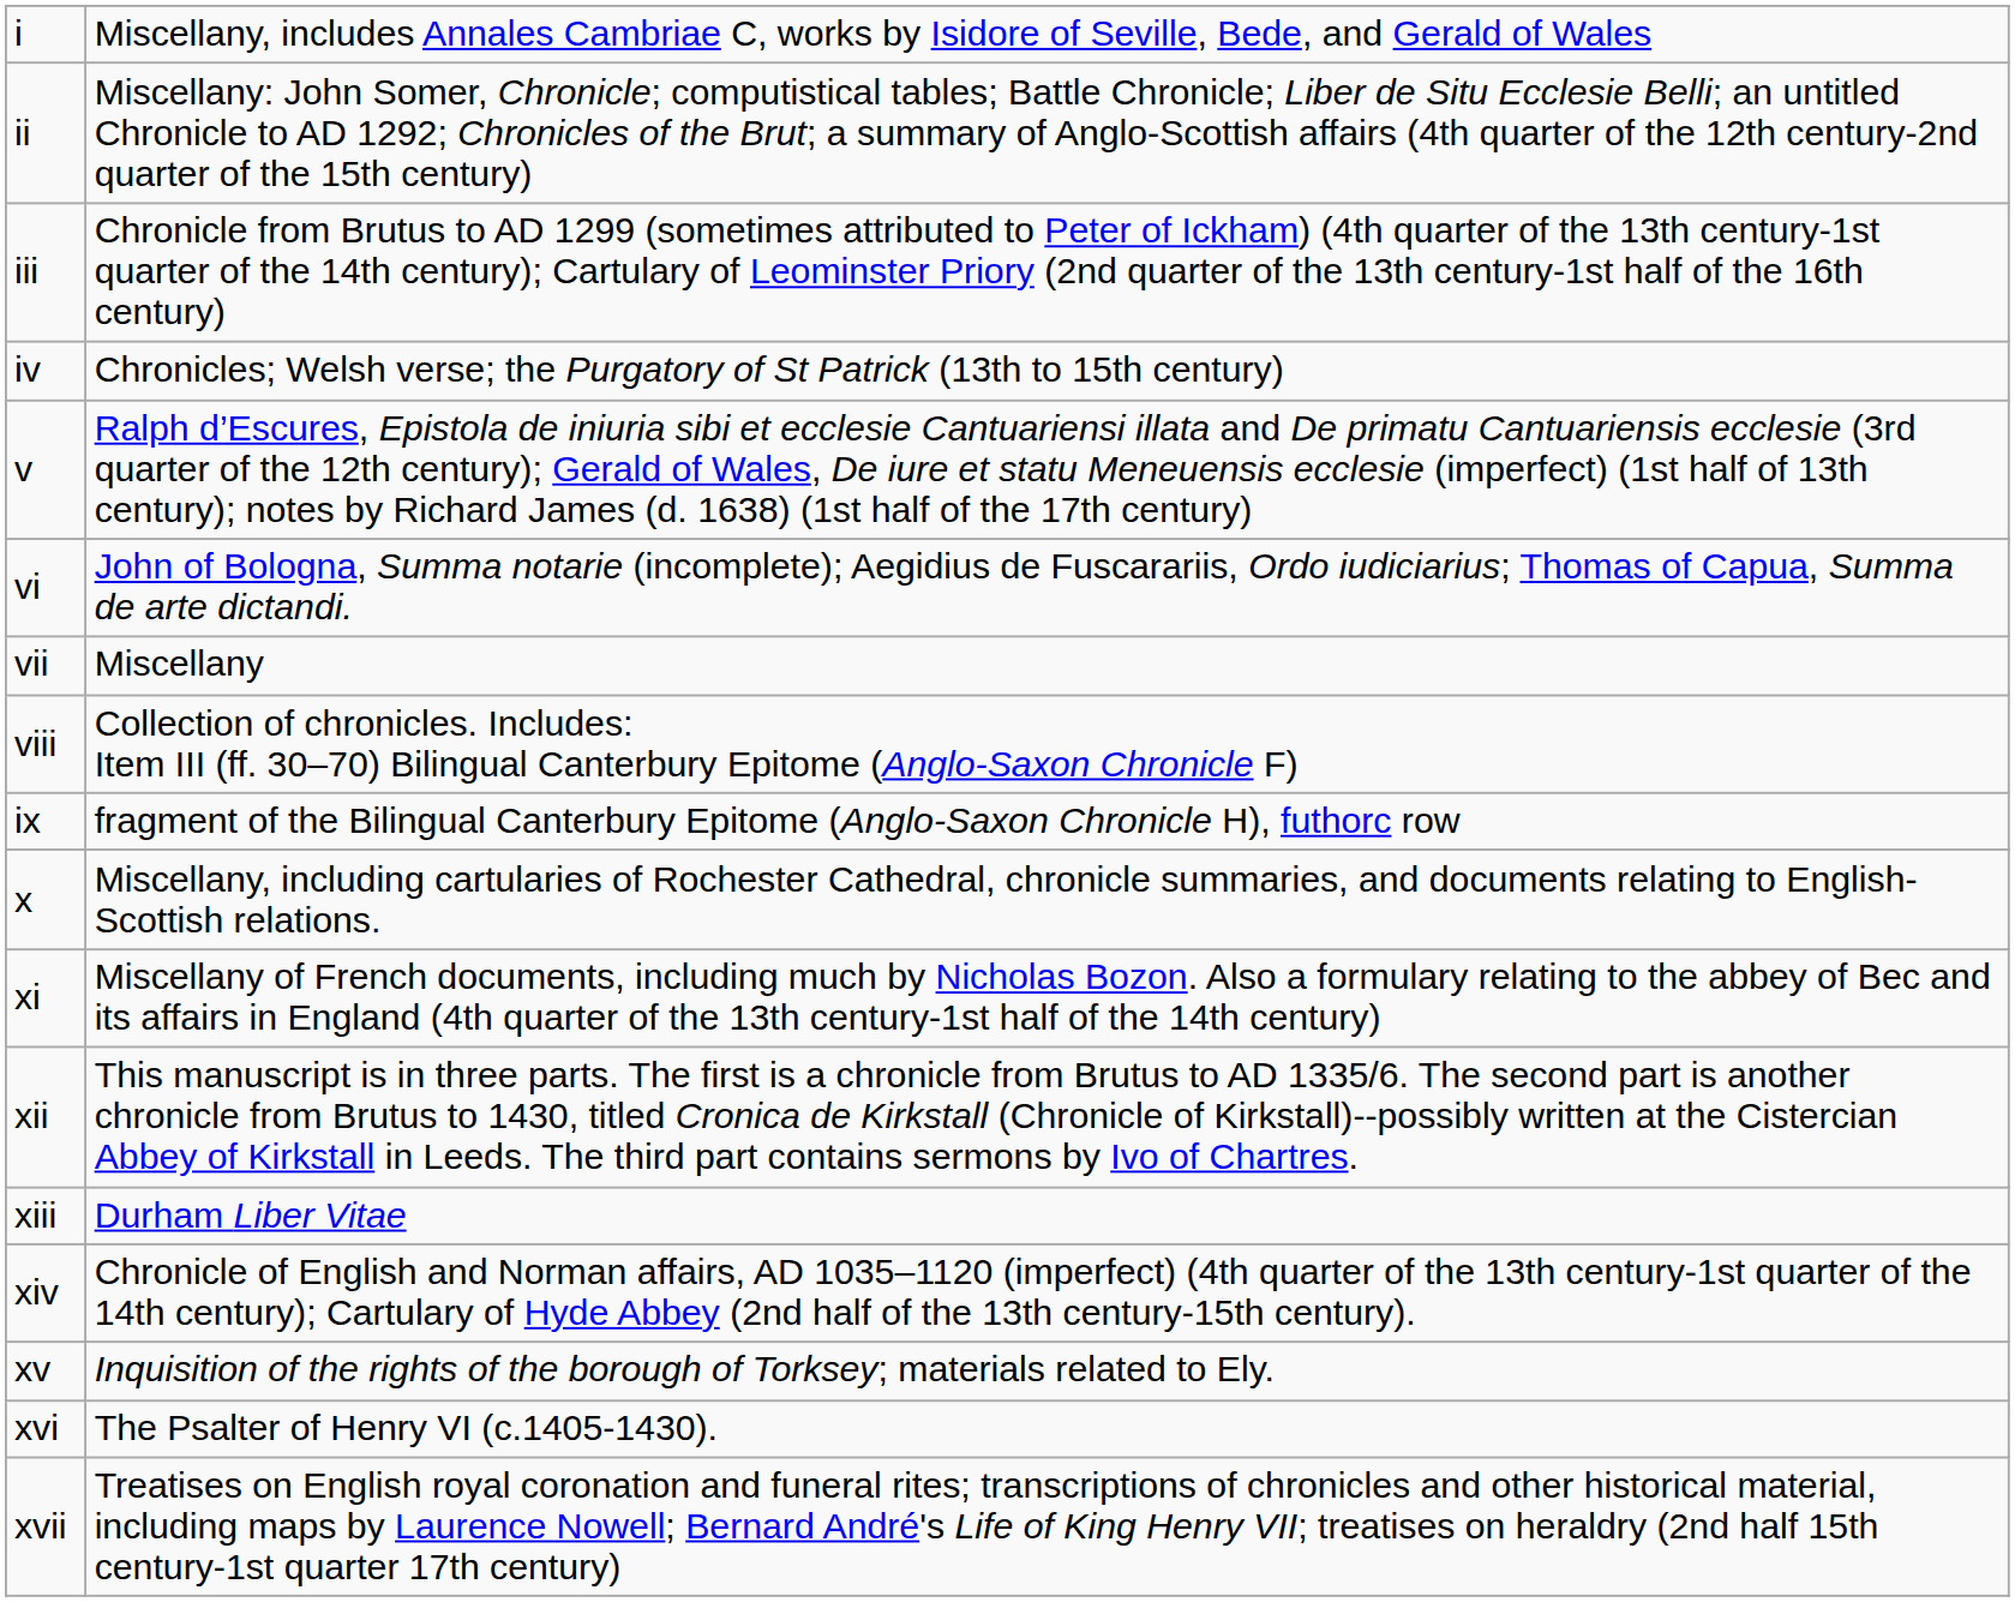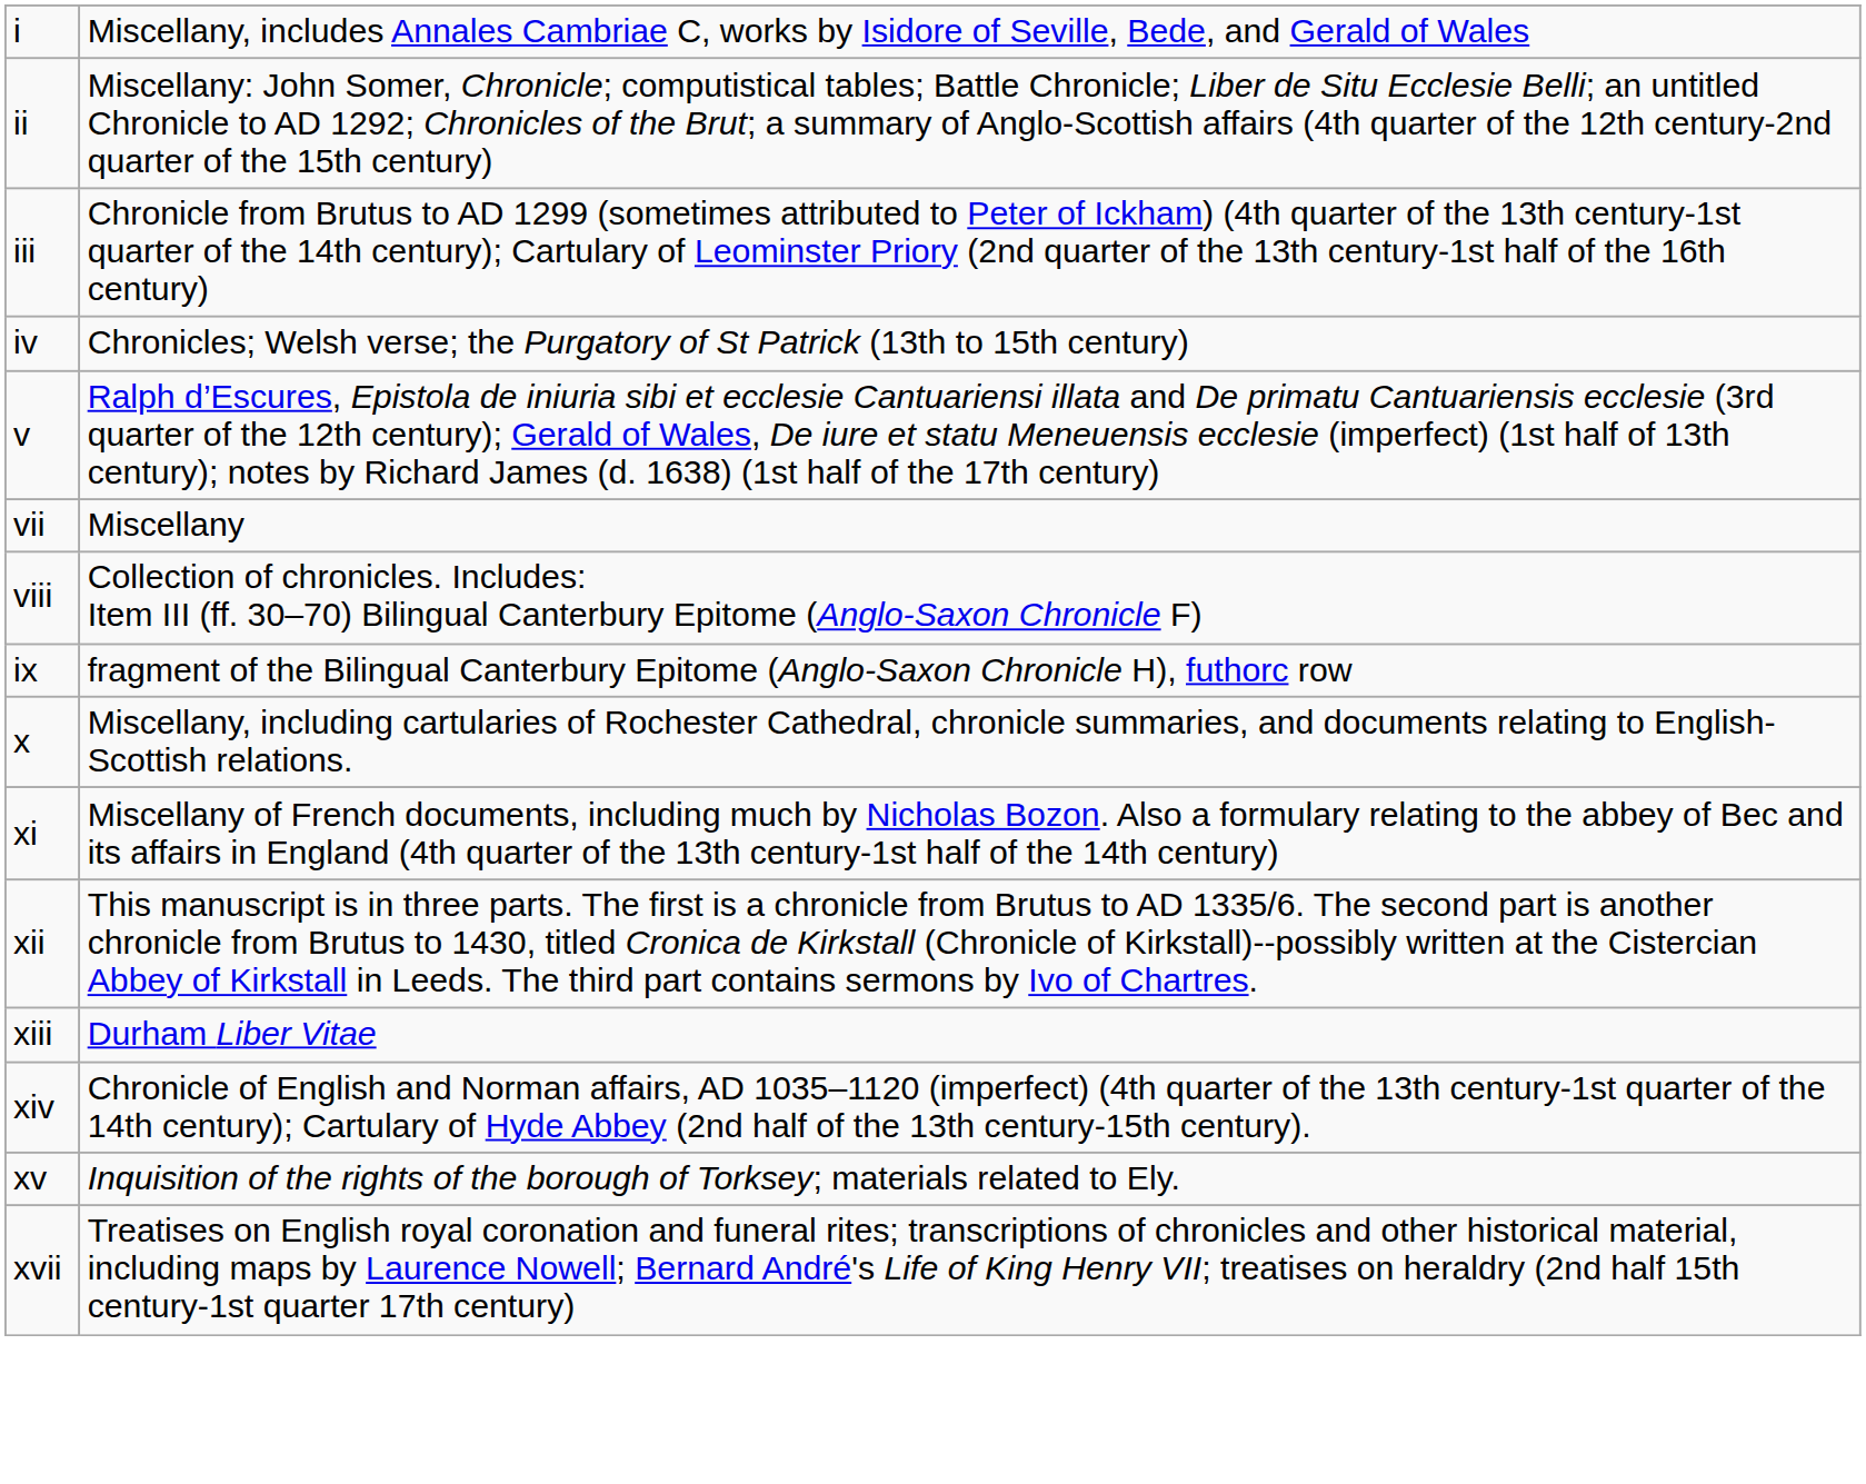- row: vi | John of Bologna, Summa notarie (incomplete); Aegidius de Fuscarariis, Ordo iudiciarius; Thomas of Capua, Summa de arte dictandi.
- row: xvi | The Psalter of Henry VI (c.1405-1430).
